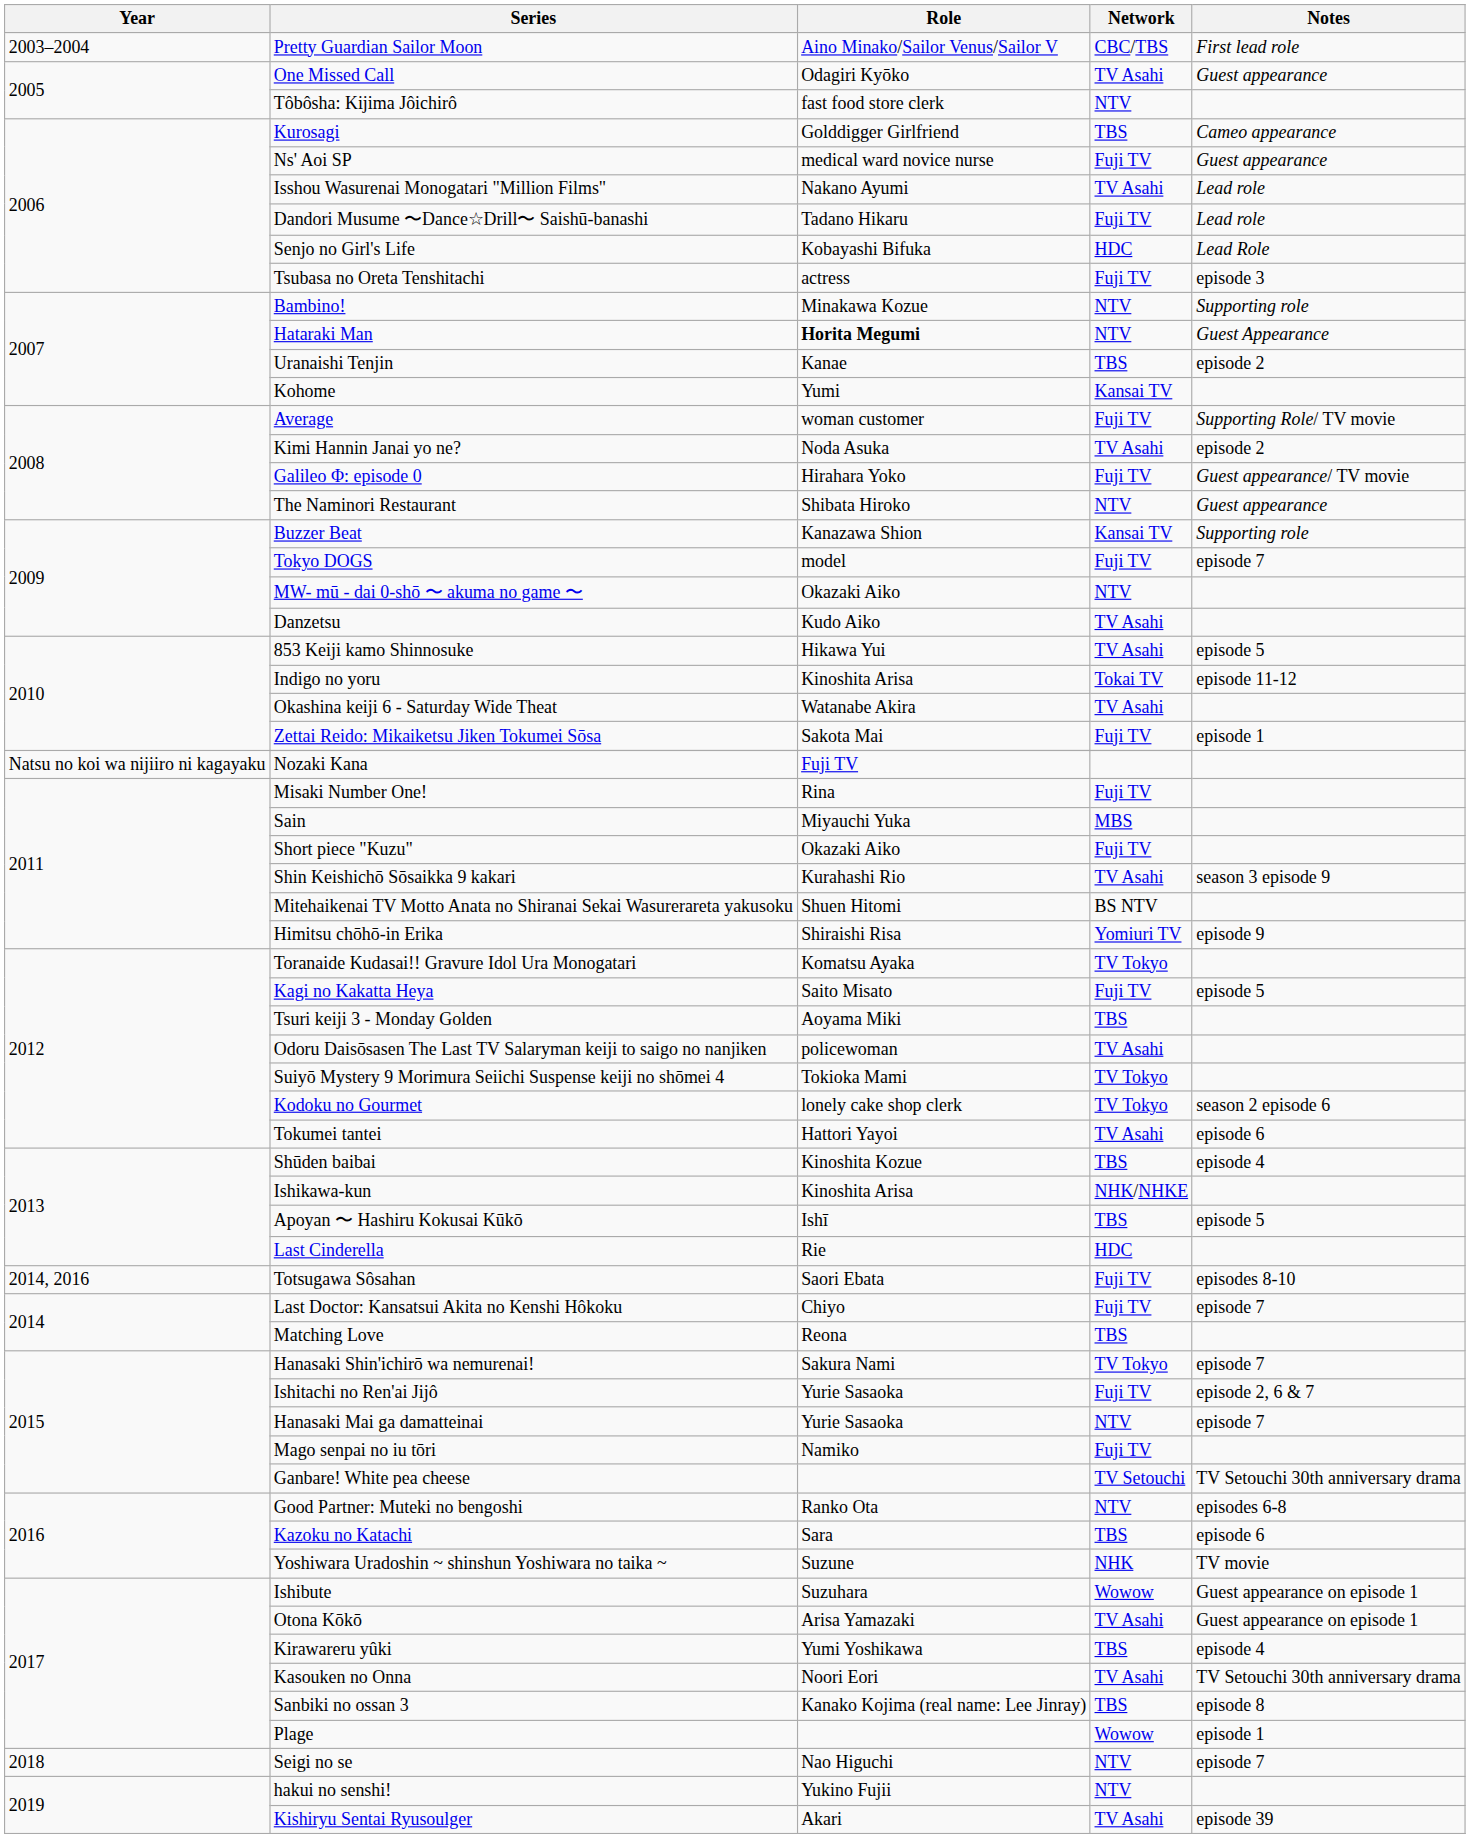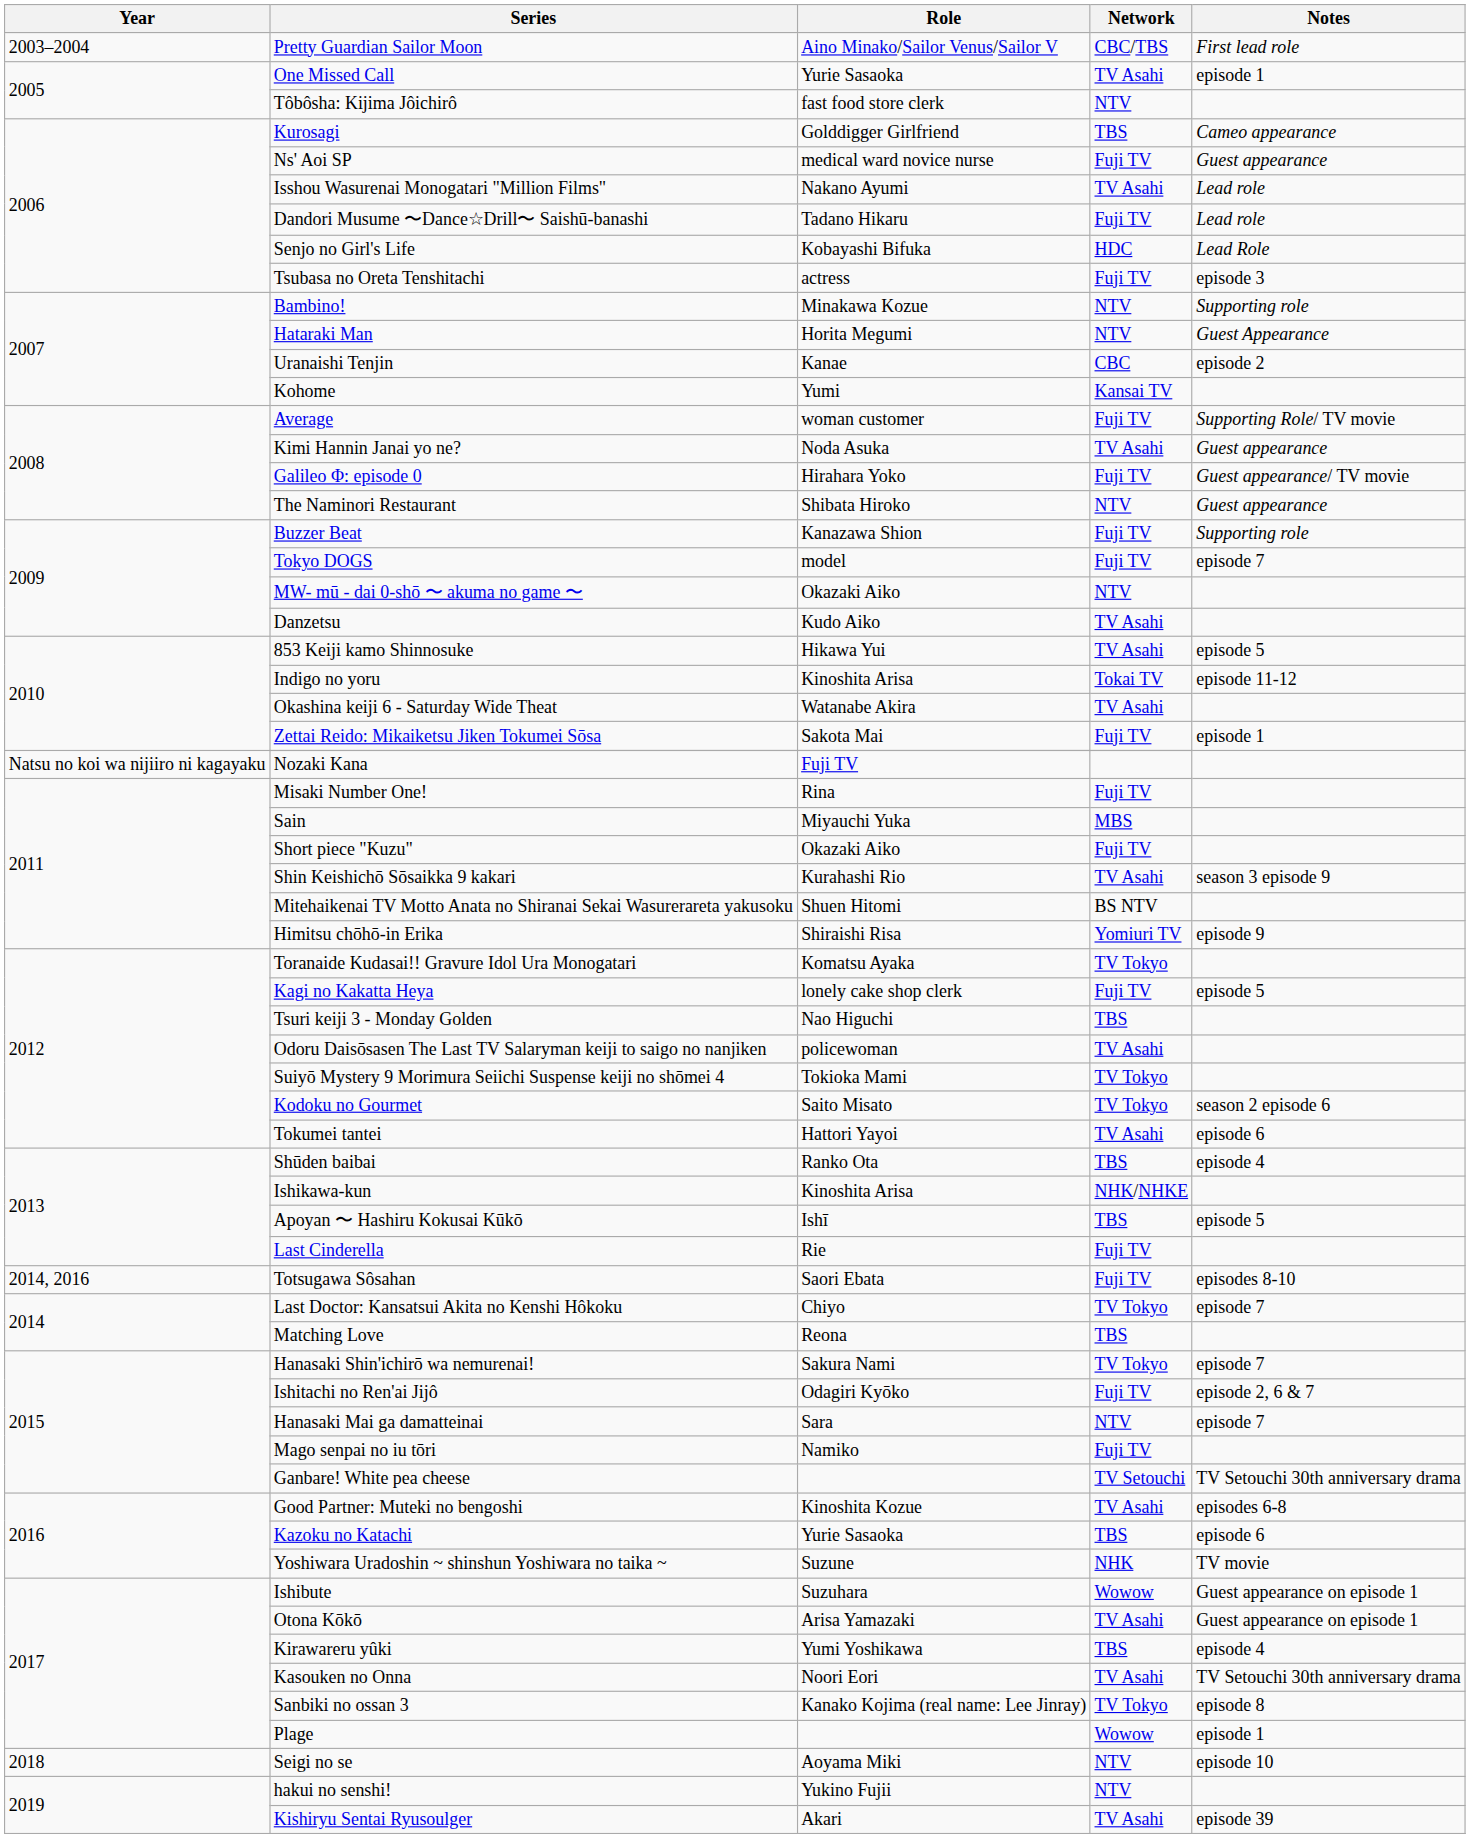One Missed Call | Role: Odagiri Kyōko -> Yurie Sasaoka
One Missed Call | Notes: Guest appearance -> episode 1
Hataraki Man | Role: bold -> normal
Uranaishi Tenjin | Network: TBS -> CBC
Kimi Hannin Janai yo ne? | Notes: episode 2 -> Guest appearance
Buzzer Beat | Network: Kansai TV -> Fuji TV
Kagi no Kakatta Heya | Role: Saito Misato -> lonely cake shop clerk
Tsuri keiji 3 - Monday Golden | Role: Aoyama Miki -> Nao Higuchi
Kodoku no Gourmet | Role: lonely cake shop clerk -> Saito Misato
Shūden baibai | Role: Kinoshita Kozue -> Ranko Ota
Last Cinderella | Network: HDC -> Fuji TV
Last Doctor: Kansatsui Akita no Kenshi Hôkoku | Network: Fuji TV -> TV Tokyo
Ishitachi no Ren'ai Jijô | Role: Yurie Sasaoka -> Odagiri Kyōko
Hanasaki Mai ga damatteinai | Role: Yurie Sasaoka -> Sara
Good Partner: Muteki no bengoshi | Role: Ranko Ota -> Kinoshita Kozue
Good Partner: Muteki no bengoshi | Network: NTV -> TV Asahi
Kazoku no Katachi | Role: Sara -> Yurie Sasaoka
Sanbiki no ossan 3 | Network: TBS -> TV Tokyo
Seigi no se | Role: Nao Higuchi -> Aoyama Miki
Seigi no se | Notes: episode 7 -> episode 10
